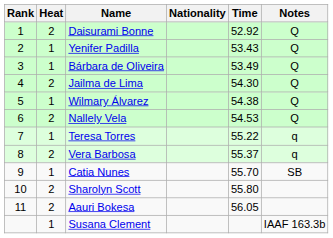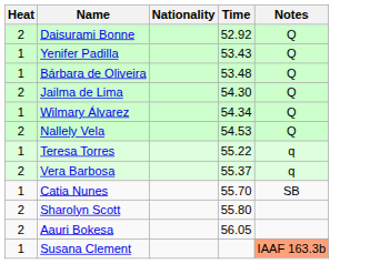- column: Rank | 1 | 2 | 3 | 4 | 5 | 6 | 7 | 8 | 9 | 10 | 11
Bárbara de Oliveira | Time: 53.49 -> 53.48
Wilmary Álvarez | Time: 54.38 -> 54.34
Susana Clement | Notes: no background -> lightsalmon background
